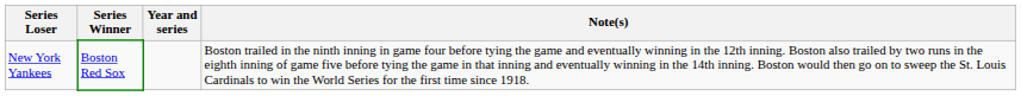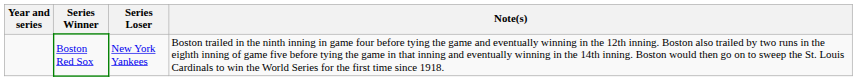columns swapped: Year and series <-> Series Loser
